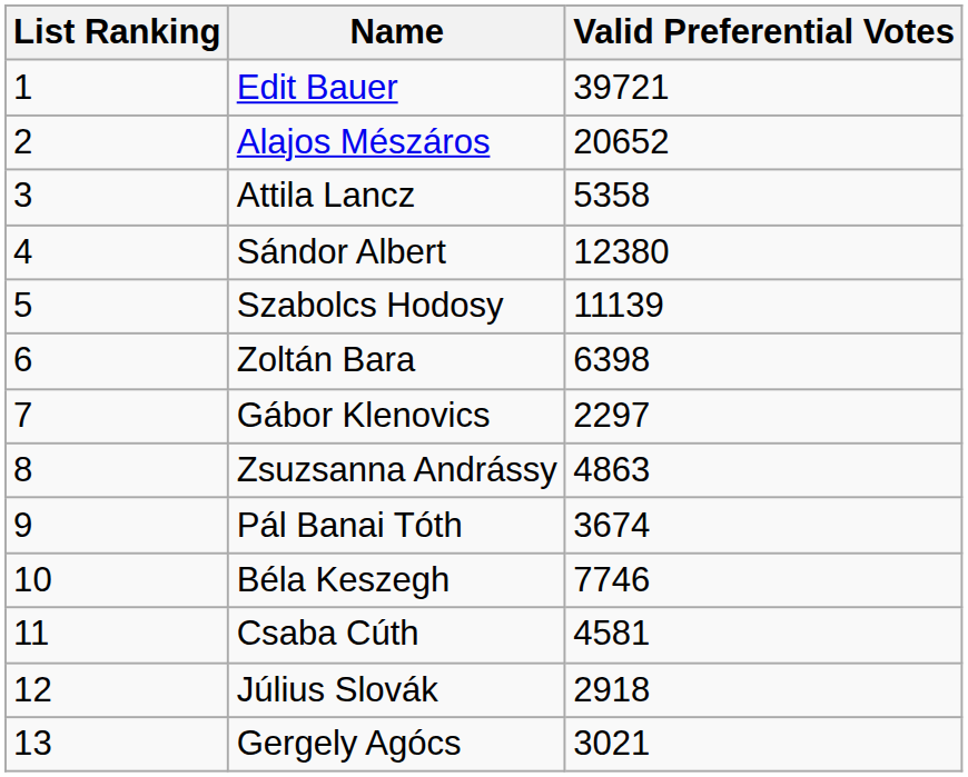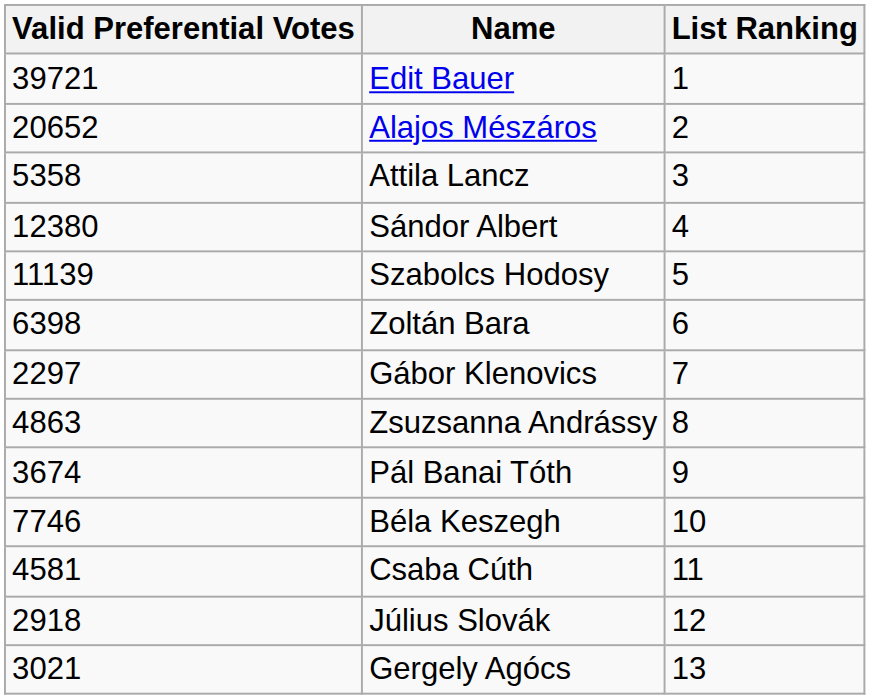columns swapped: List Ranking <-> Valid Preferential Votes
